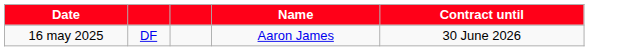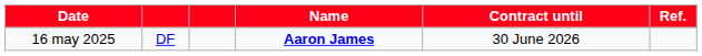+ column: Ref.
16 may 2025 | Name: normal -> bold
